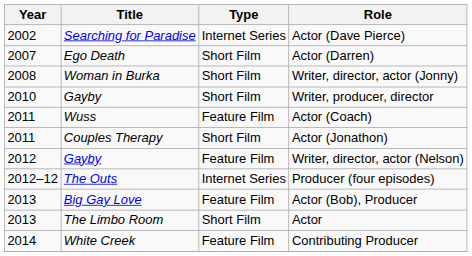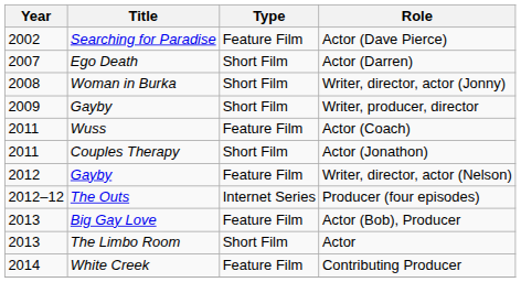Actor (Dave Pierce) | Type: Internet Series -> Feature Film
Writer, producer, director | Year: 2010 -> 2009
